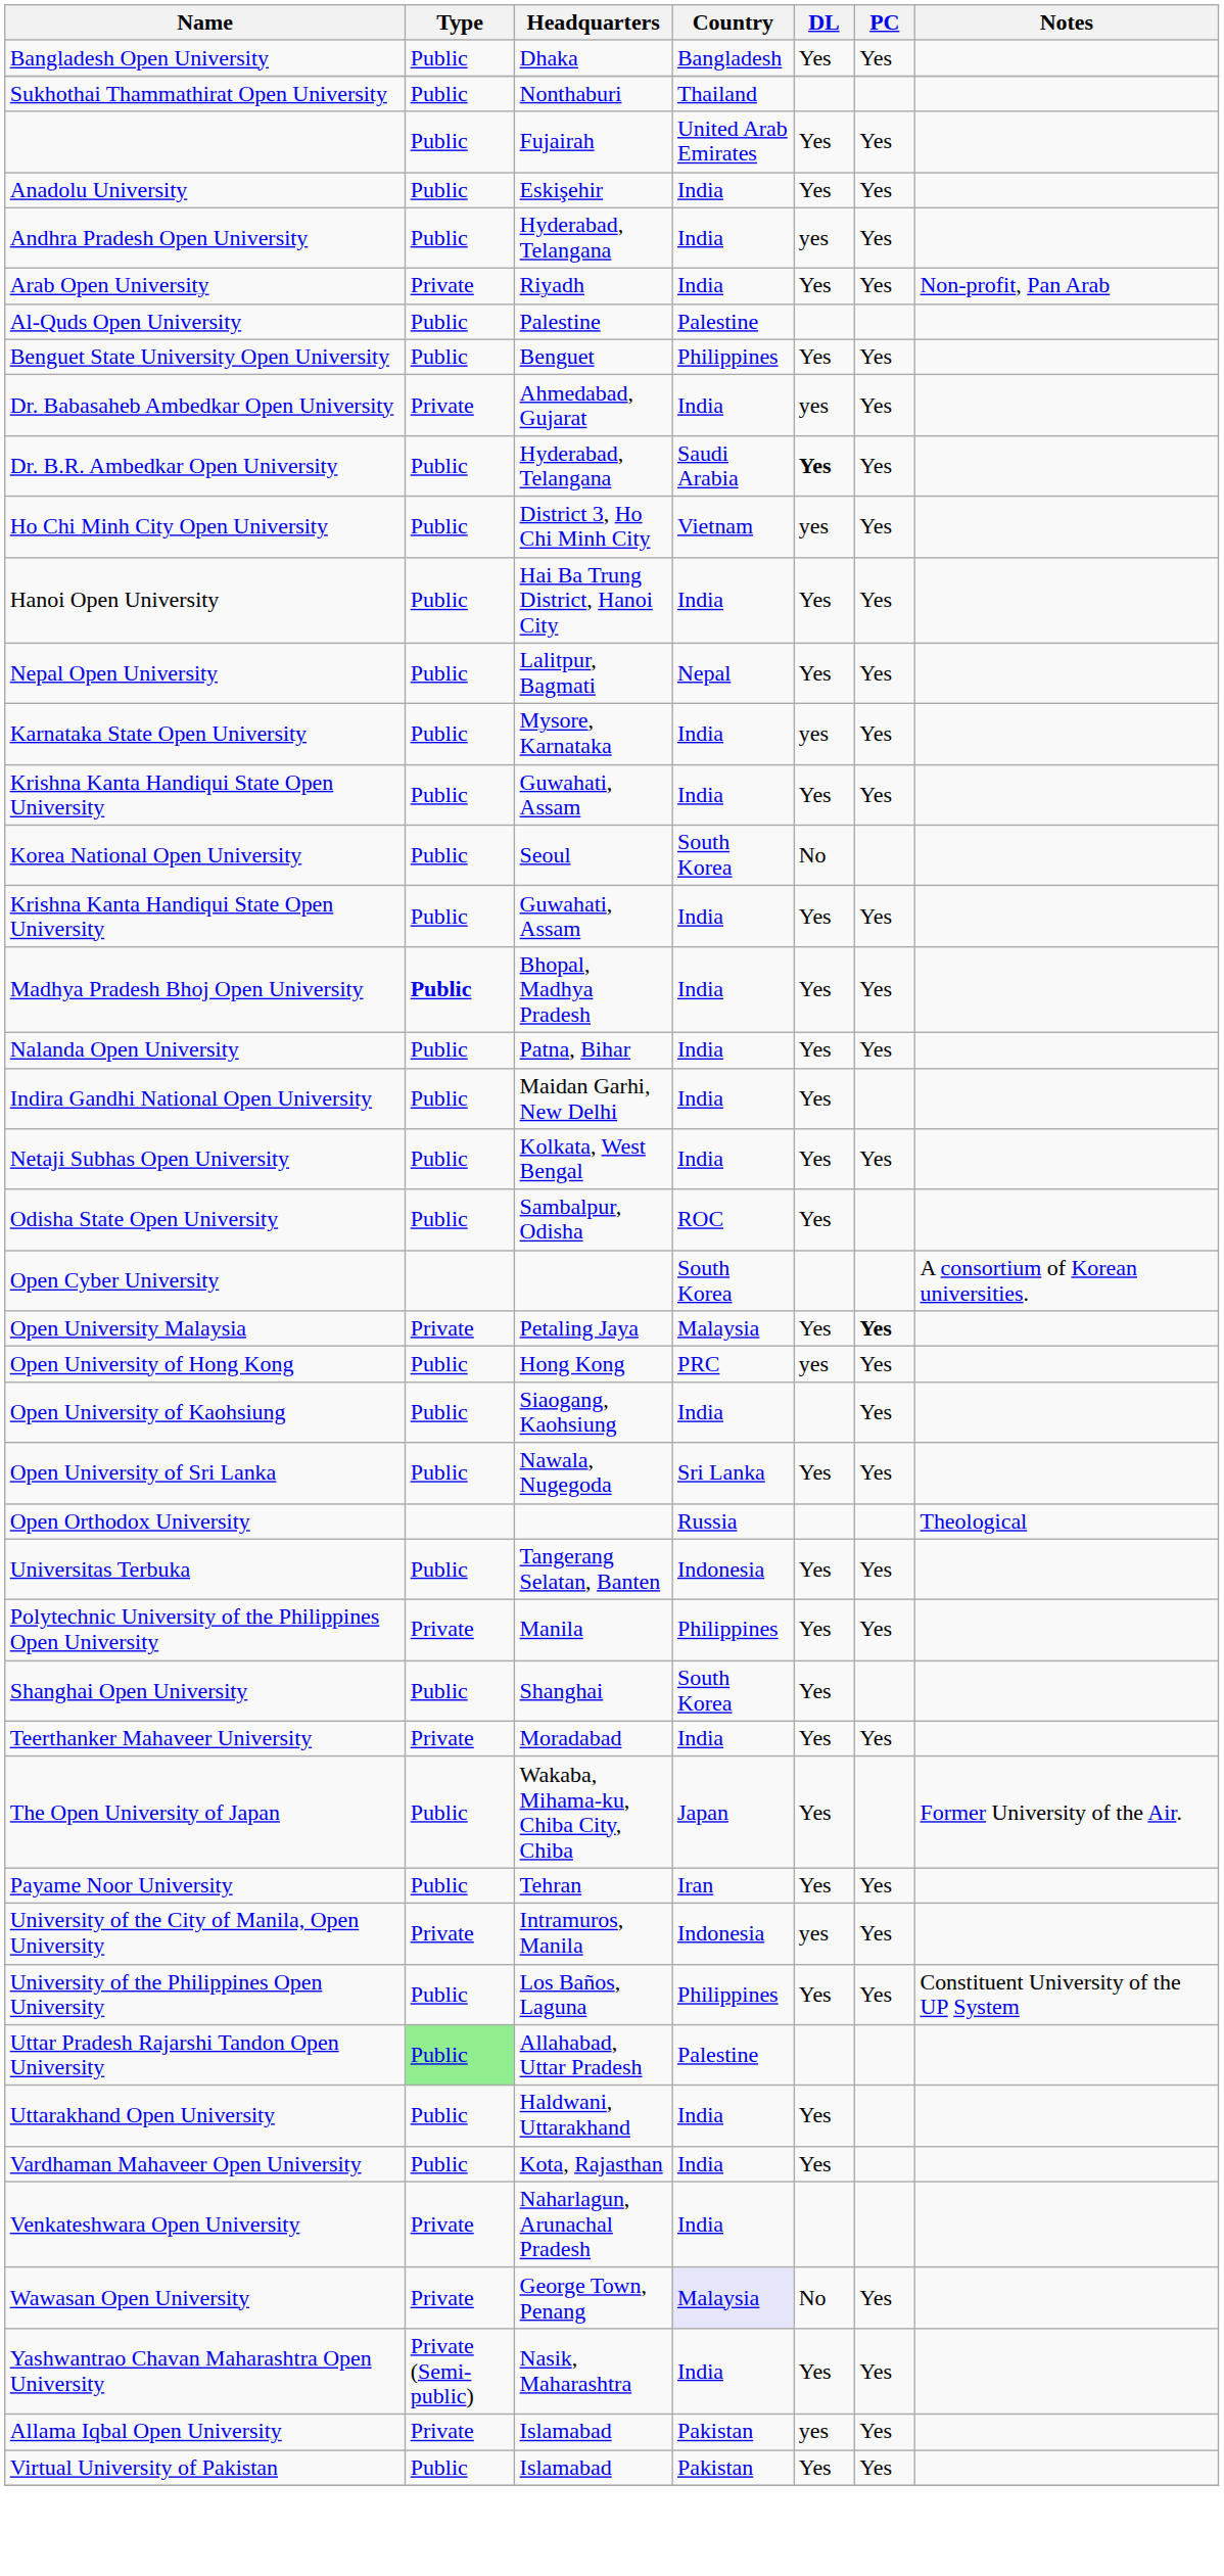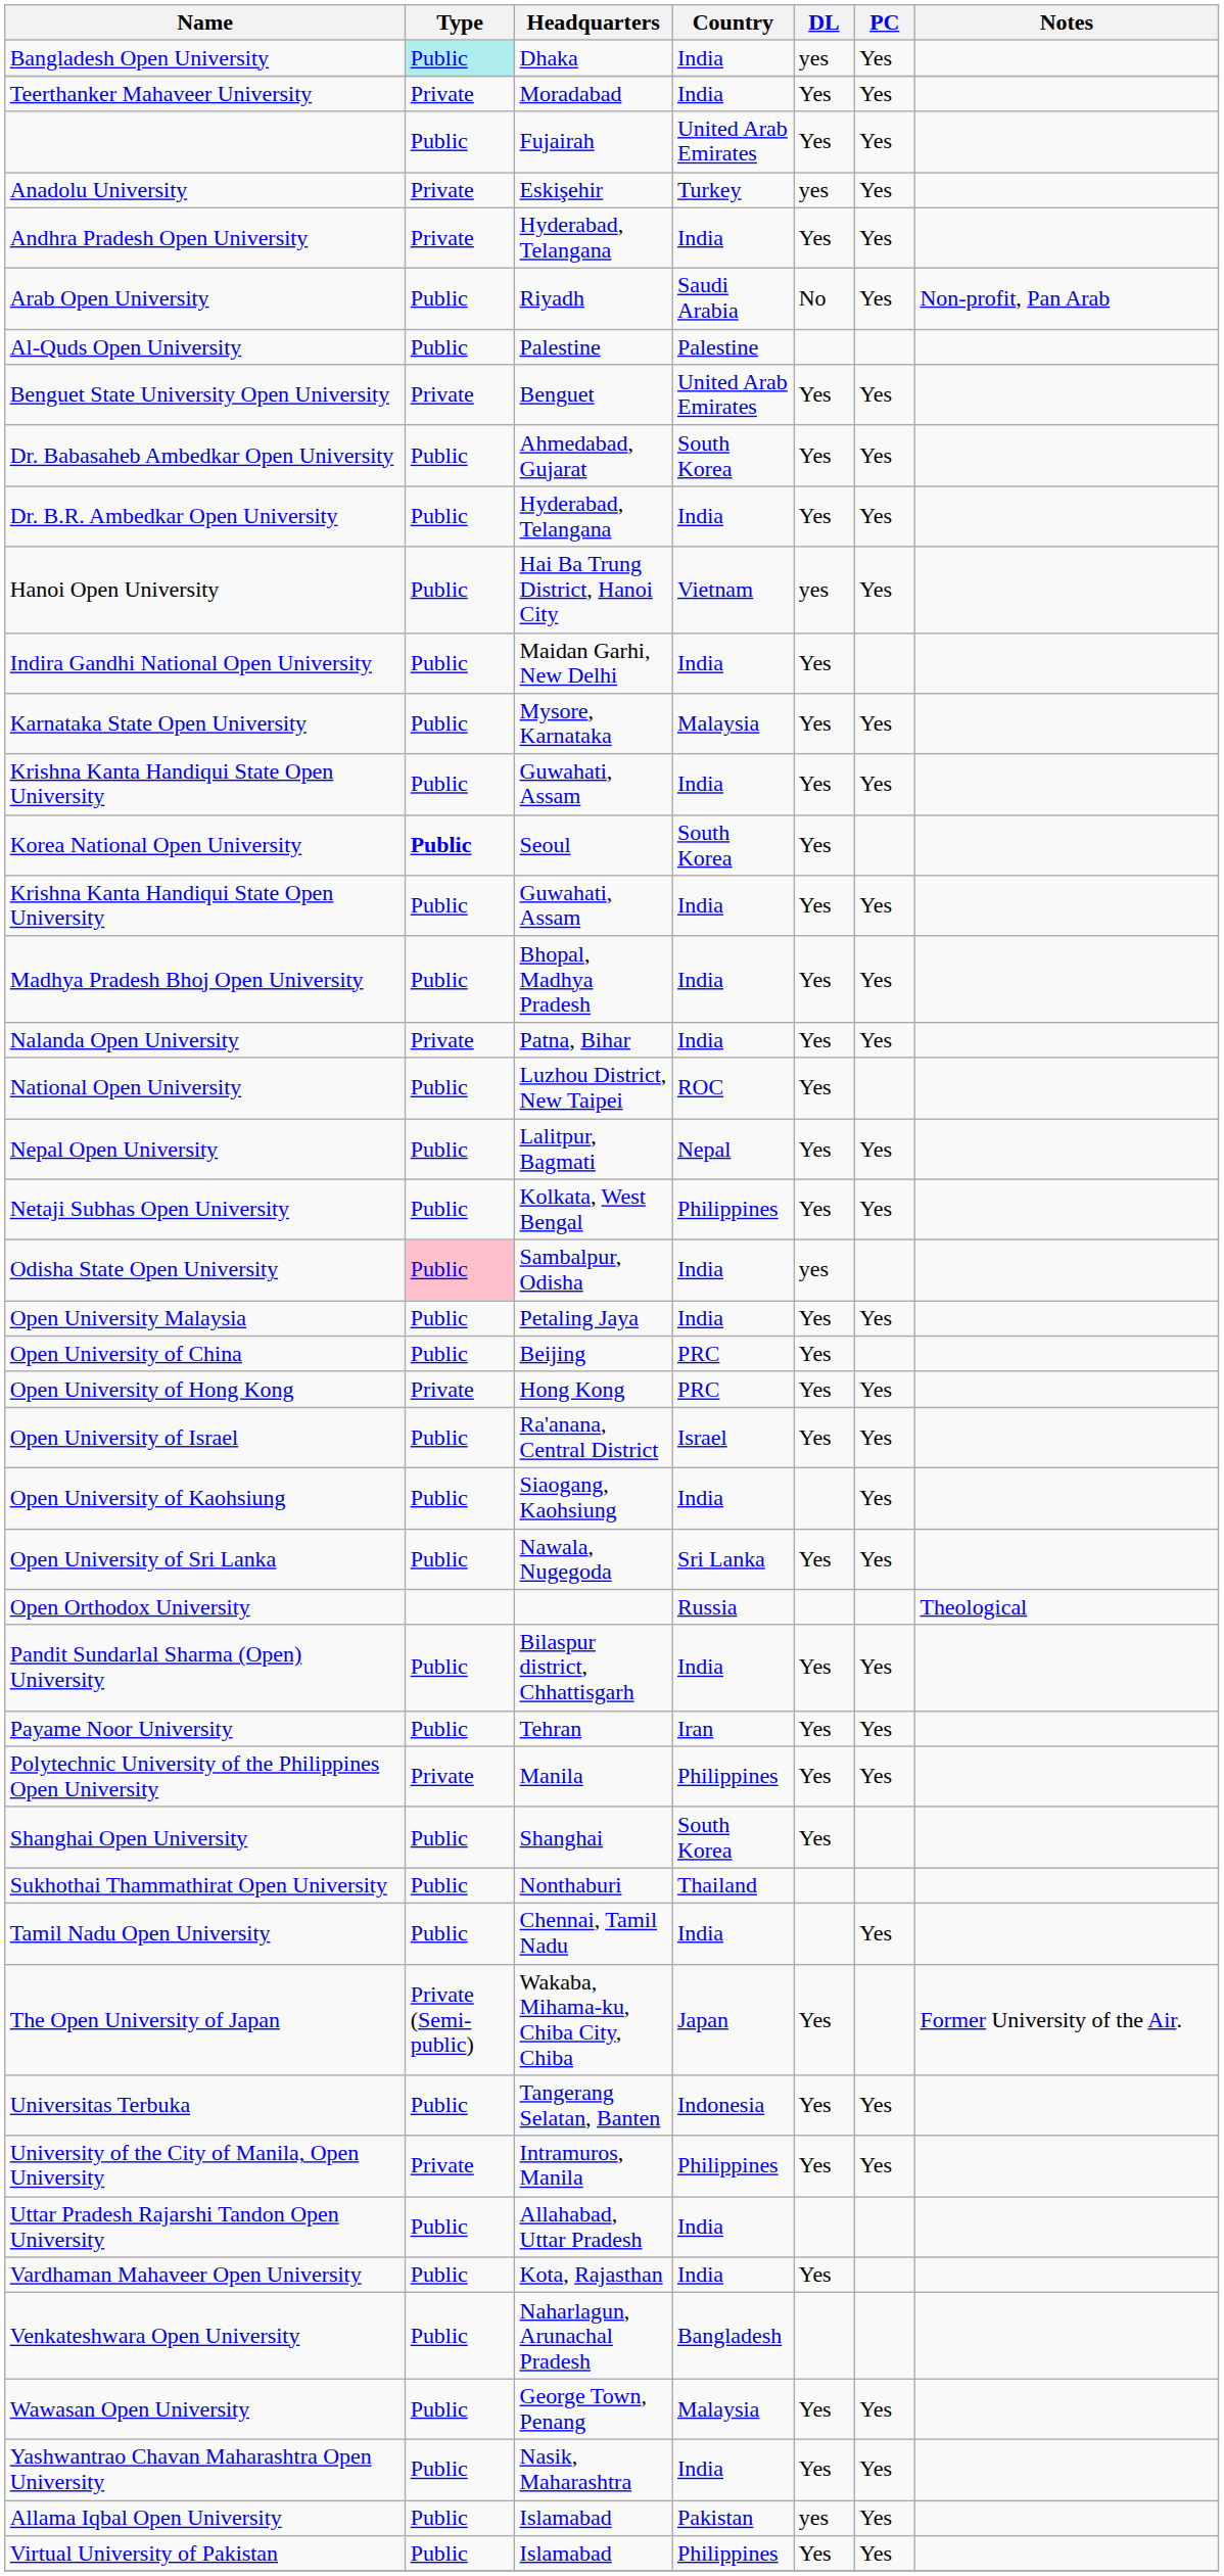Bangladesh Open University | Type: no background -> paleturquoise background
Bangladesh Open University | Country: Bangladesh -> India
Bangladesh Open University | DL: Yes -> yes
rows swapped: Teerthanker Mahaveer University <-> Sukhothai Thammathirat Open University
Anadolu University | Type: Public -> Private
Anadolu University | Country: India -> Turkey
Anadolu University | DL: Yes -> yes
Andhra Pradesh Open University | Type: Public -> Private
Andhra Pradesh Open University | DL: yes -> Yes
Arab Open University | Type: Private -> Public
Arab Open University | Country: India -> Saudi Arabia
Arab Open University | DL: Yes -> No
Benguet State University Open University | Type: Public -> Private
Benguet State University Open University | Country: Philippines -> United Arab Emirates
Dr. Babasaheb Ambedkar Open University | Type: Private -> Public
Dr. Babasaheb Ambedkar Open University | Country: India -> South Korea
Dr. Babasaheb Ambedkar Open University | DL: yes -> Yes
Dr. B.R. Ambedkar Open University | Country: Saudi Arabia -> India
Dr. B.R. Ambedkar Open University | DL: bold -> normal
- row: Ho Chi Minh City Open University | Public | District 3, Ho Chi Minh City | Vietnam | yes | Yes
Hanoi Open University | Country: India -> Vietnam
Hanoi Open University | DL: Yes -> yes
rows swapped: Indira Gandhi National Open University <-> Nepal Open University
Karnataka State Open University | Country: India -> Malaysia
Karnataka State Open University | DL: yes -> Yes
Korea National Open University | Type: normal -> bold
Korea National Open University | DL: No -> Yes
Madhya Pradesh Bhoj Open University | Type: bold -> normal
Nalanda Open University | Type: Public -> Private
+ row: National Open University | Public | Luzhou District, New Taipei | ROC | Yes
Netaji Subhas Open University | Country: India -> Philippines
Odisha State Open University | Type: no background -> pink background
Odisha State Open University | Country: ROC -> India
Odisha State Open University | DL: Yes -> yes
- row: Open Cyber University | South Korea | A consortium of Korean universities.
Open University Malaysia | Type: Private -> Public
Open University Malaysia | Country: Malaysia -> India
Open University Malaysia | PC: bold -> normal
+ row: Open University of China | Public | Beijing | PRC | Yes
Open University of Hong Kong | Type: Public -> Private
Open University of Hong Kong | DL: yes -> Yes
+ row: Open University of Israel | Public | Ra'anana, Central District | Israel | Yes | Yes
+ row: Pandit Sundarlal Sharma (Open) University | Public | Bilaspur district, Chhattisgarh | India | Yes | Yes
rows swapped: Payame Noor University <-> Universitas Terbuka
+ row: Tamil Nadu Open University | Public | Chennai, Tamil Nadu | India | Yes
The Open University of Japan | Type: Public -> Private (Semi-public)
University of the City of Manila, Open University | Country: Indonesia -> Philippines
University of the City of Manila, Open University | DL: yes -> Yes
- row: University of the Philippines Open University | Public | Los Baños, Laguna | Philippines | Yes | Yes | Constituent University of the UP System
Uttar Pradesh Rajarshi Tandon Open University | Type: lightgreen background -> no background
Uttar Pradesh Rajarshi Tandon Open University | Country: Palestine -> India
- row: Uttarakhand Open University | Public | Haldwani, Uttarakhand | India | Yes
Venkateshwara Open University | Type: Private -> Public
Venkateshwara Open University | Country: India -> Bangladesh
Wawasan Open University | Type: Private -> Public
Wawasan Open University | Country: lavender background -> no background
Wawasan Open University | DL: No -> Yes
Yashwantrao Chavan Maharashtra Open University | Type: Private (Semi-public) -> Public
Allama Iqbal Open University | Type: Private -> Public
Virtual University of Pakistan | Country: Pakistan -> Philippines
